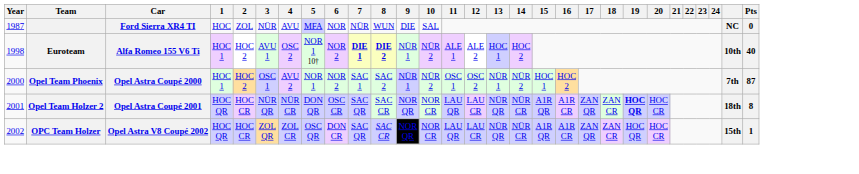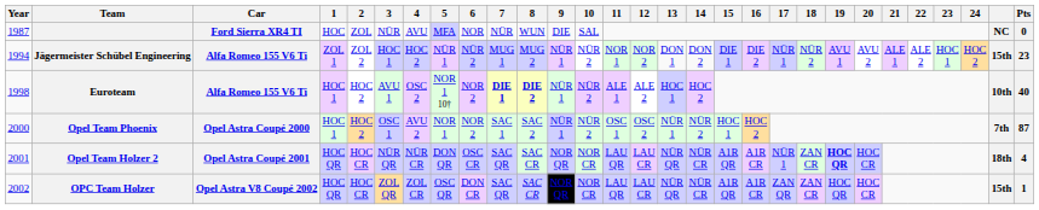+ row: 1994 | Jägermeister Schübel Engineering | Alfa Romeo 155 V6 Ti | ZOL 1 | ZOL 2 | HOC 1 | HOC 2 | NÜR 1 | NÜR 2 | MUG 1 | MUG 2 | NÜR 1 | NÜR 2 | NOR 1 | NOR 2 | DON 1 | DON 2 | DIE 1 | DIE 2 | NÜR 1 | NÜR 2 | AVU 1 | AVU 2 | ALE 1 | ALE 2 | HOC 1 | HOC 2 | 15th | 23
Opel Team Holzer 2 | 17: ZAN QR -> NÜR 1
Opel Team Holzer 2 | Pts: 8 -> 4
